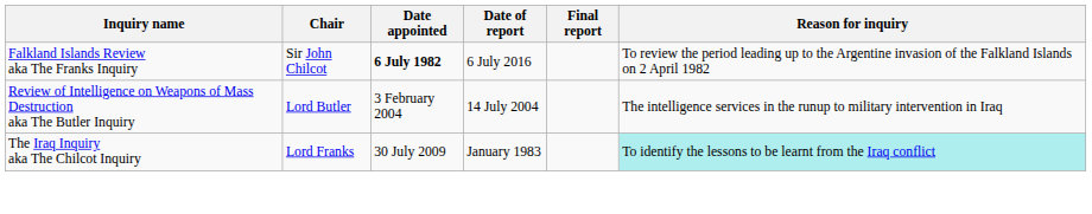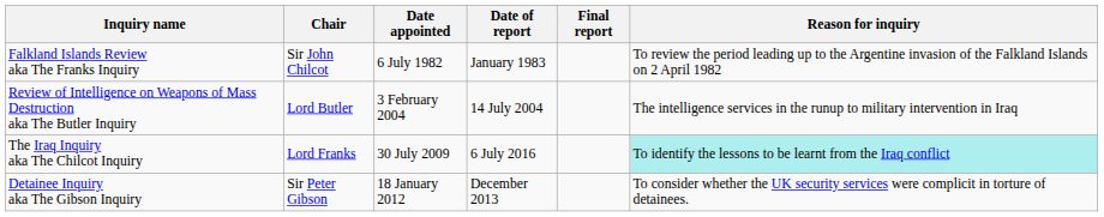Falkland Islands Review aka The Franks Inquiry | Date appointed: bold -> normal
Falkland Islands Review aka The Franks Inquiry | Date of report: 6 July 2016 -> January 1983
The Iraq Inquiry aka The Chilcot Inquiry | Date of report: January 1983 -> 6 July 2016
+ row: Detainee Inquiry aka The Gibson Inquiry | Sir Peter Gibson | 18 January 2012 | December 2013 | To consider whether the UK security services were complicit in torture of detainees.
